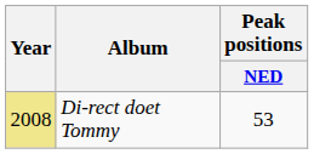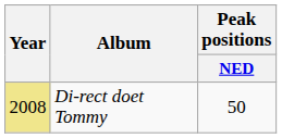Di-rect doet Tommy | Peak positions / NED: 53 -> 50
